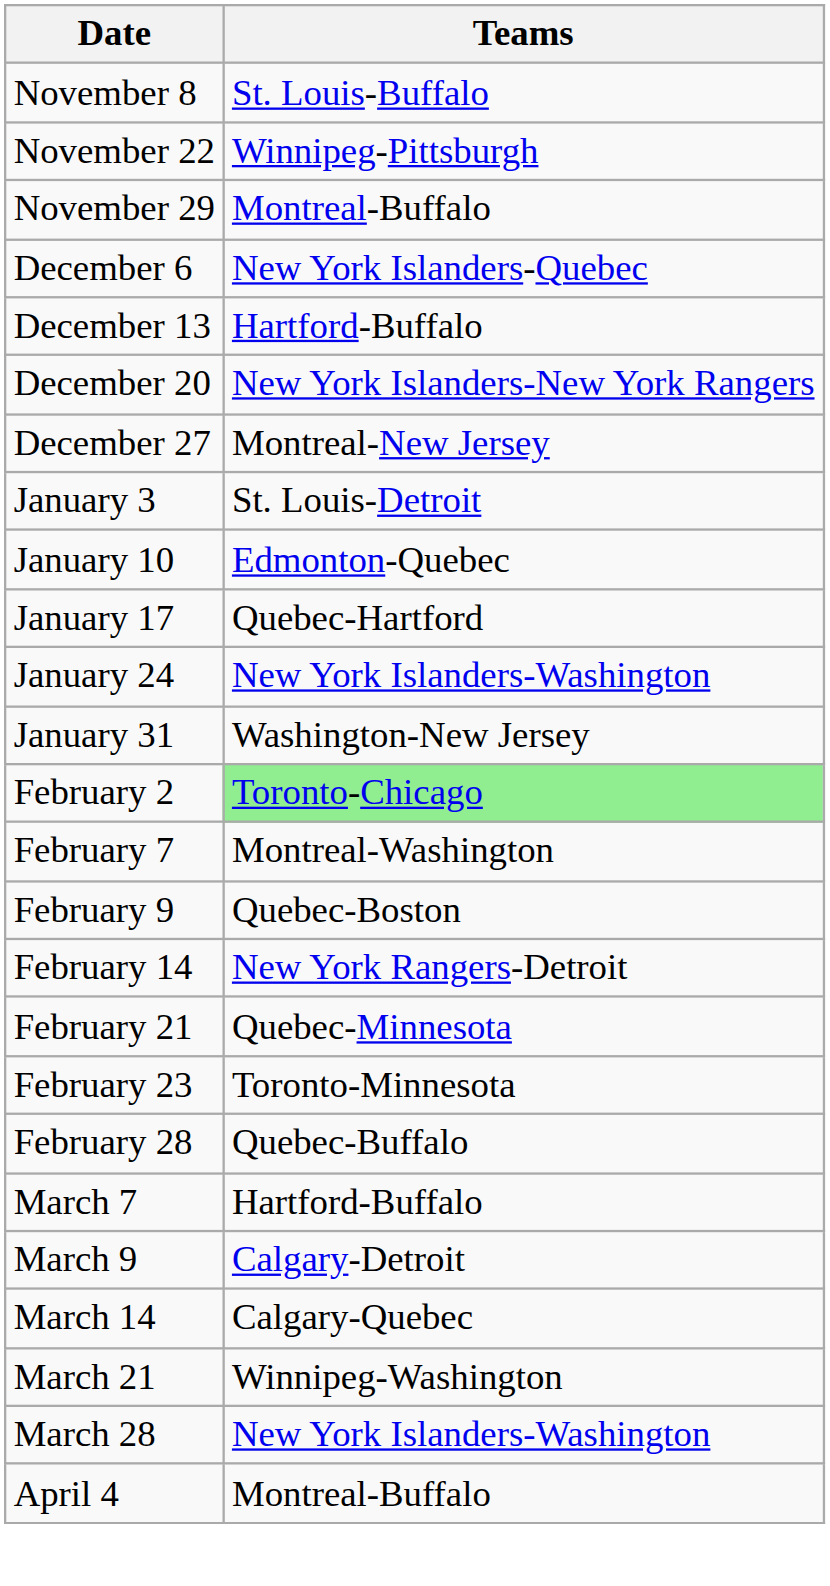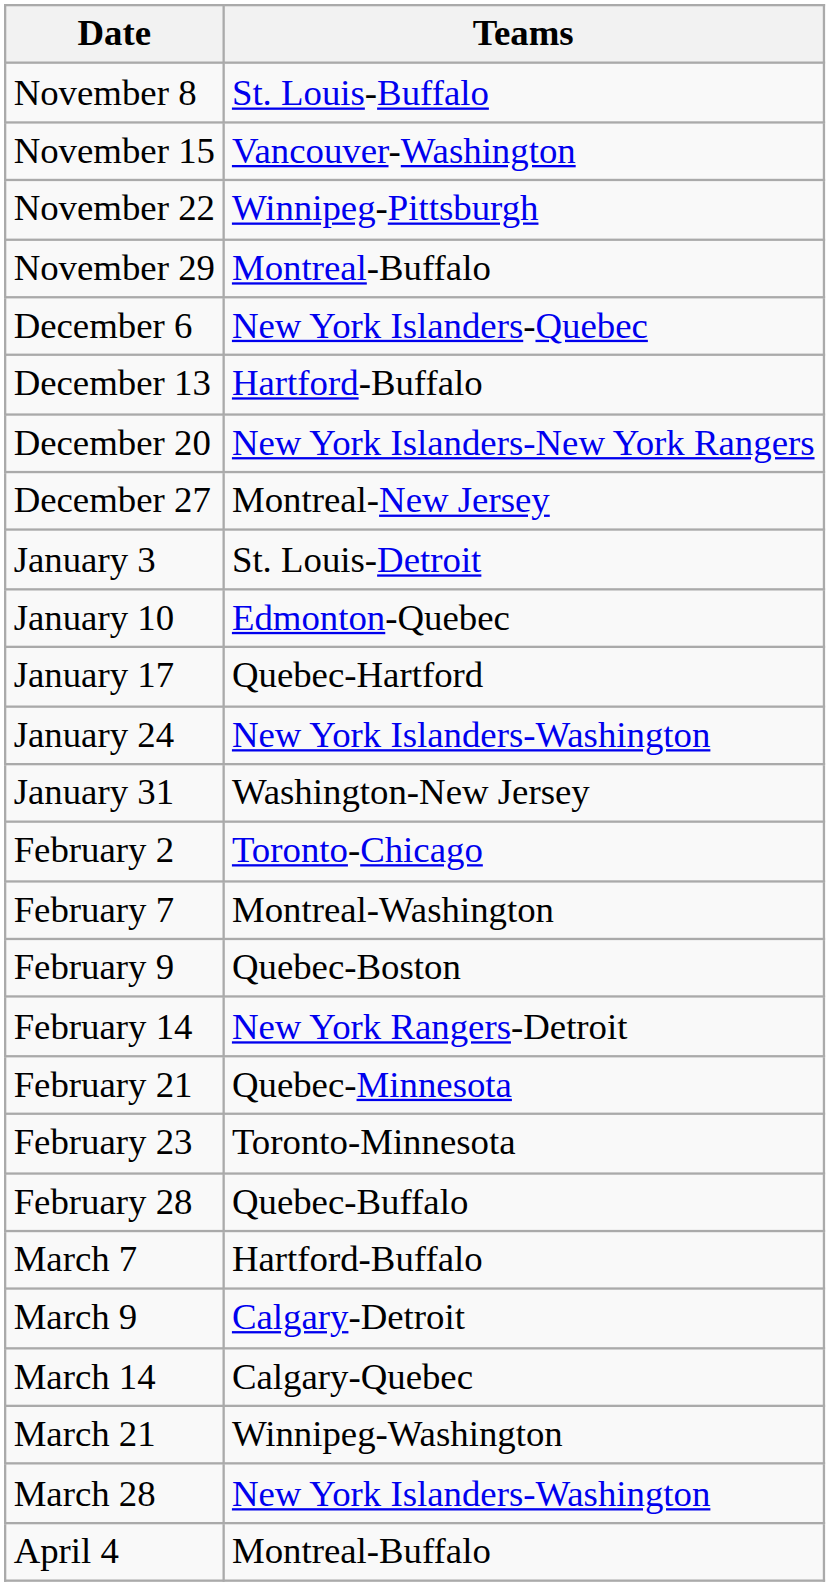+ row: November 15 | Vancouver-Washington
February 2 | Teams: lightgreen background -> no background
